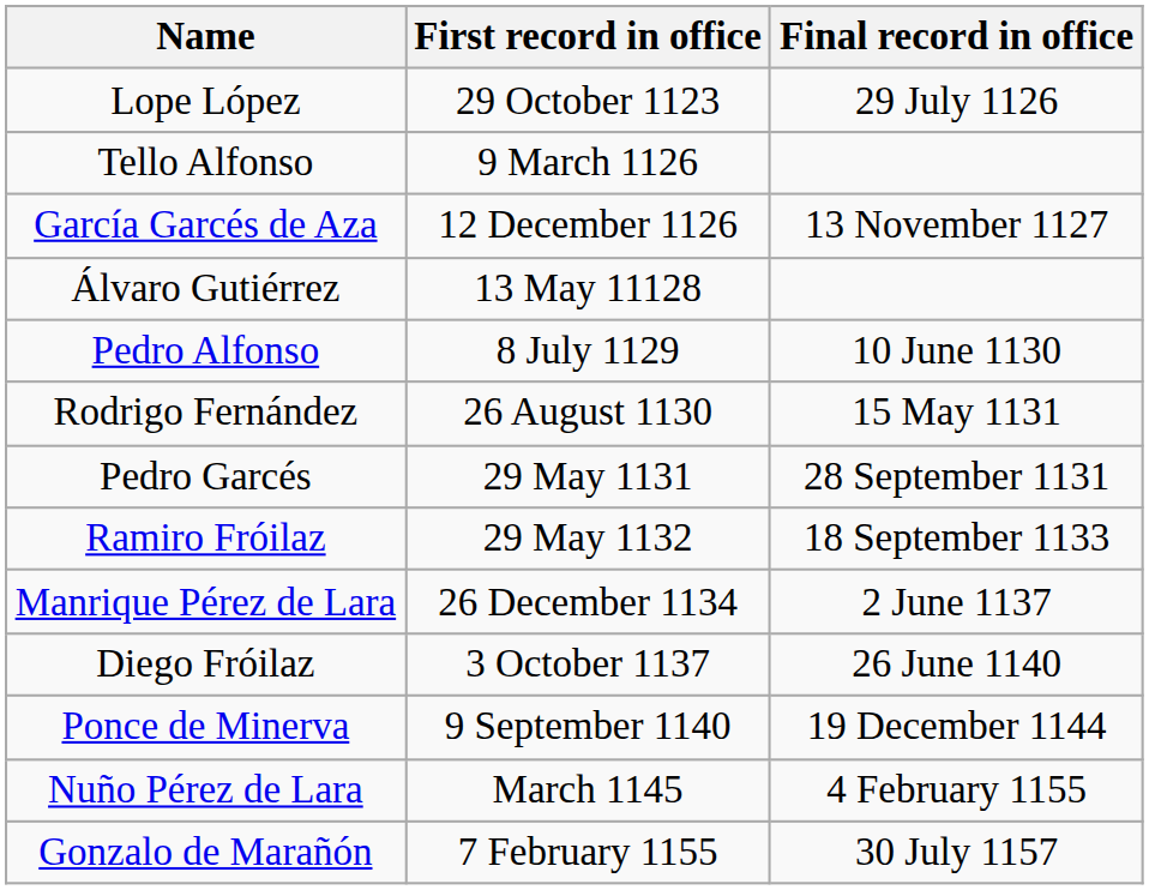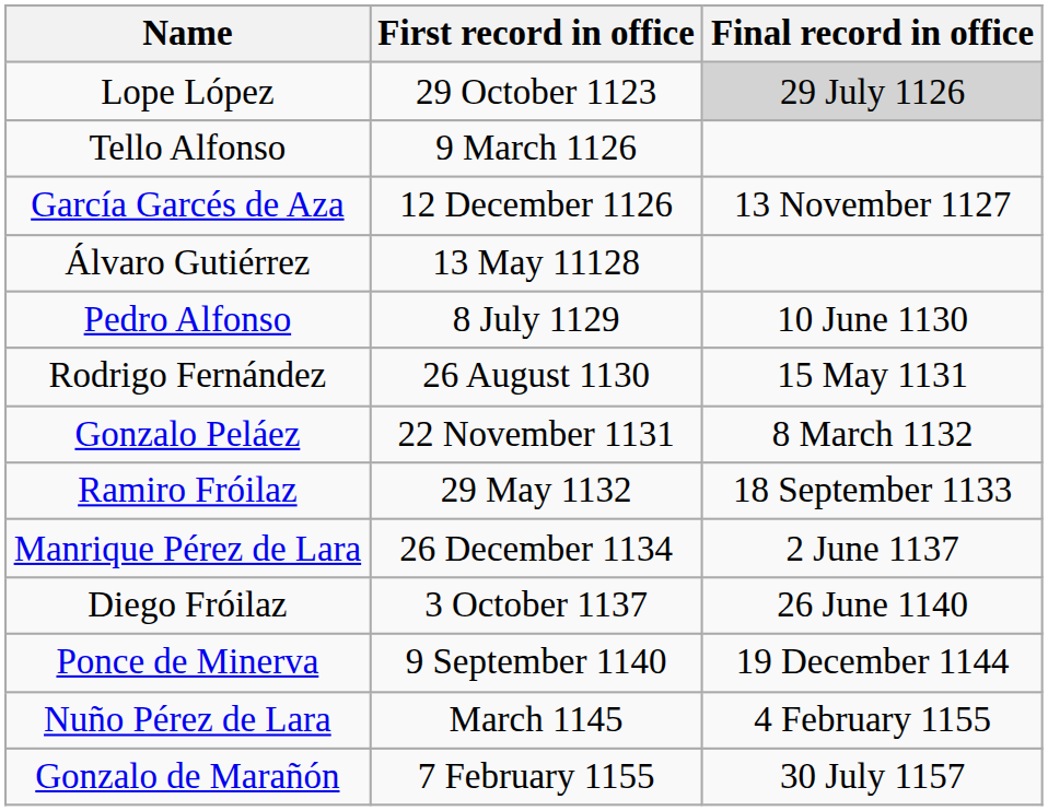Lope López | Final record in office: no background -> lightgrey background
- row: Pedro Garcés | 29 May 1131 | 28 September 1131
+ row: Gonzalo Peláez | 22 November 1131 | 8 March 1132
